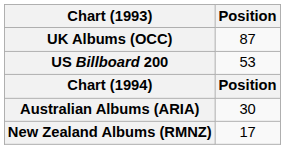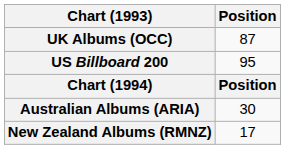US Billboard 200 | Position: 53 -> 95
